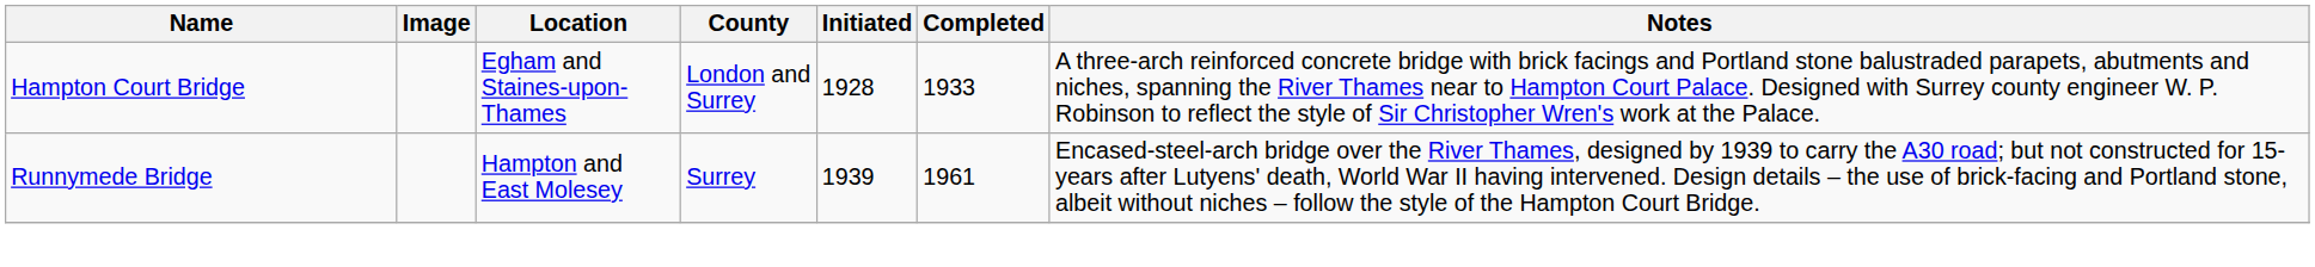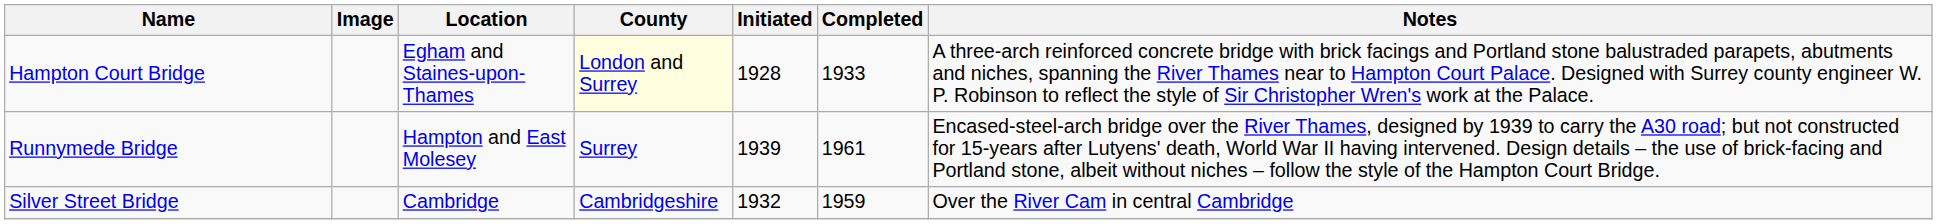Hampton Court Bridge | County: no background -> lightyellow background
+ row: Silver Street Bridge | Cambridge | Cambridgeshire | 1932 | 1959 | Over the River Cam in central Cambridge
